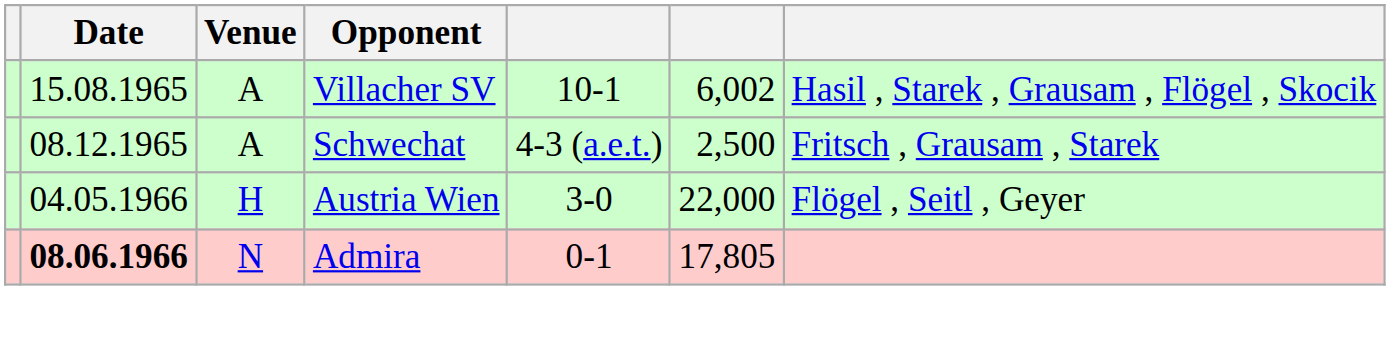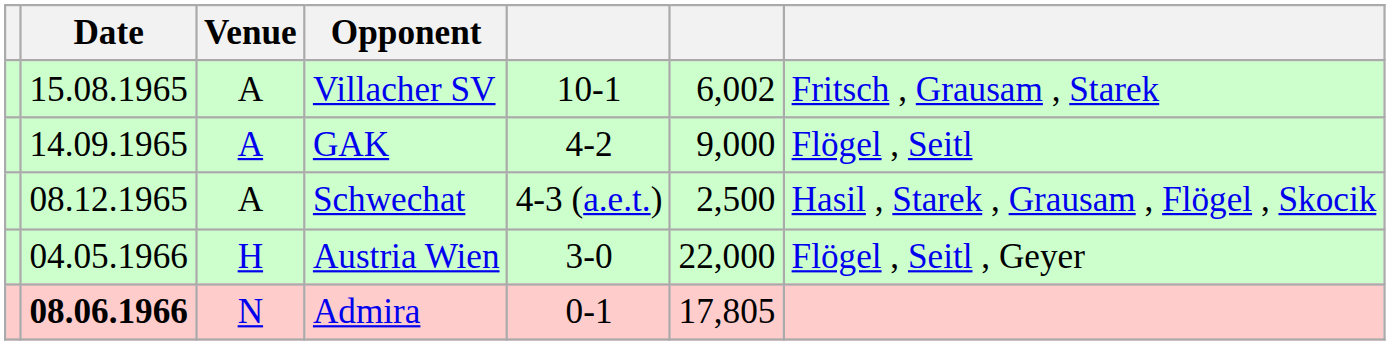Villacher SV | column 7: Hasil , Starek , Grausam , Flögel , Skocik -> Fritsch , Grausam , Starek
+ row: 14.09.1965 | A | GAK | 4-2 | 9,000 | Flögel , Seitl
Schwechat | column 7: Fritsch , Grausam , Starek -> Hasil , Starek , Grausam , Flögel , Skocik
